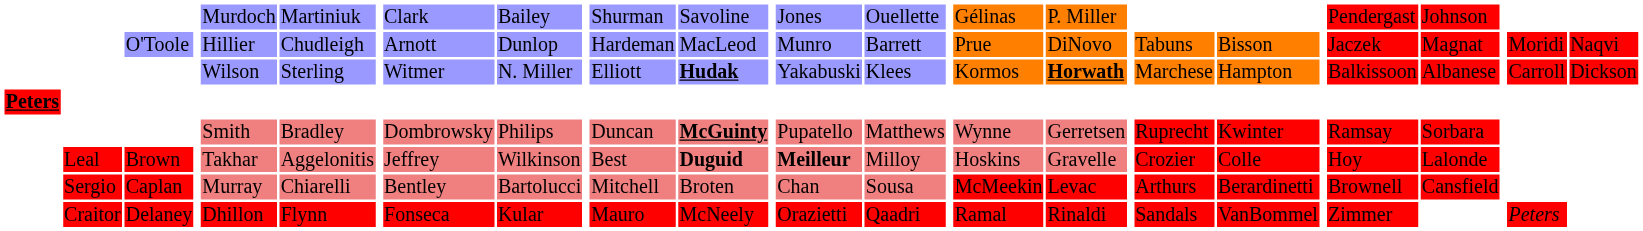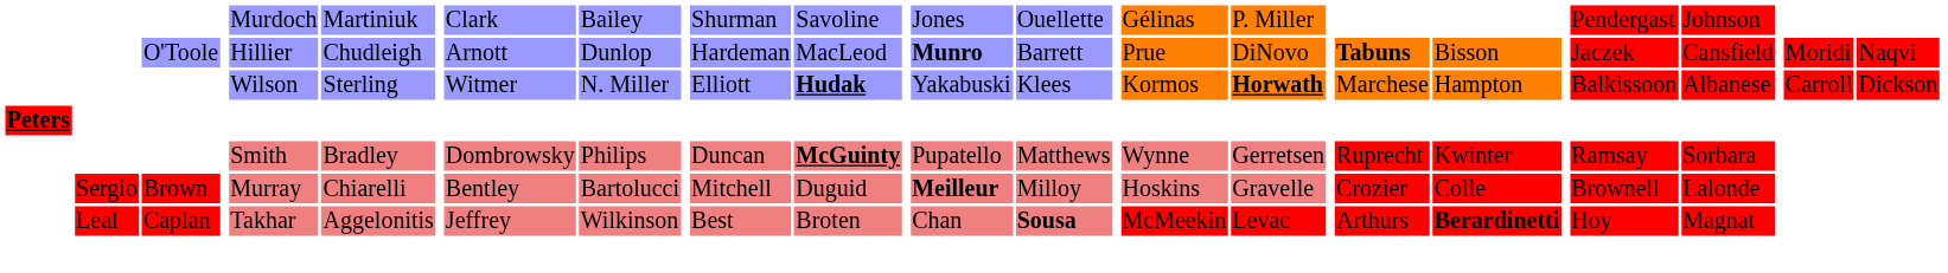O'Toole | column 14: normal -> bold
O'Toole | column 20: normal -> bold
O'Toole | column 24: Magnat -> Cansfield
Brown | column 2: Leal -> Sergio
Brown | column 5: Takhar -> Murray
Brown | column 6: Aggelonitis -> Chiarelli
Brown | column 8: Jeffrey -> Bentley
Brown | column 9: Wilkinson -> Bartolucci
Brown | column 11: Best -> Mitchell
Brown | column 12: bold -> normal
Brown | column 23: Hoy -> Brownell
Caplan | column 2: Sergio -> Leal
Caplan | column 5: Murray -> Takhar
Caplan | column 6: Chiarelli -> Aggelonitis
Caplan | column 8: Bentley -> Jeffrey
Caplan | column 9: Bartolucci -> Wilkinson
Caplan | column 11: Mitchell -> Best
Caplan | column 15: normal -> bold
Caplan | column 21: normal -> bold
Caplan | column 23: Brownell -> Hoy
Caplan | column 24: Cansfield -> Magnat
- row: Craitor | Delaney | Dhillon | Flynn | Fonseca | Kular | Mauro | McNeely | Orazietti | Qaadri | Ramal | Rinaldi | Sandals | VanBommel | Zimmer | Peters
